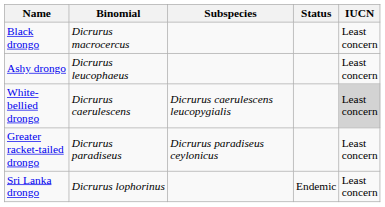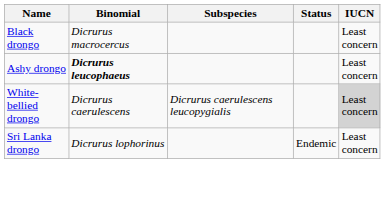Ashy drongo | Binomial: normal -> bold
- row: Greater racket-tailed drongo | Dicrurus paradiseus | Dicrurus paradiseus ceylonicus | Least concern
